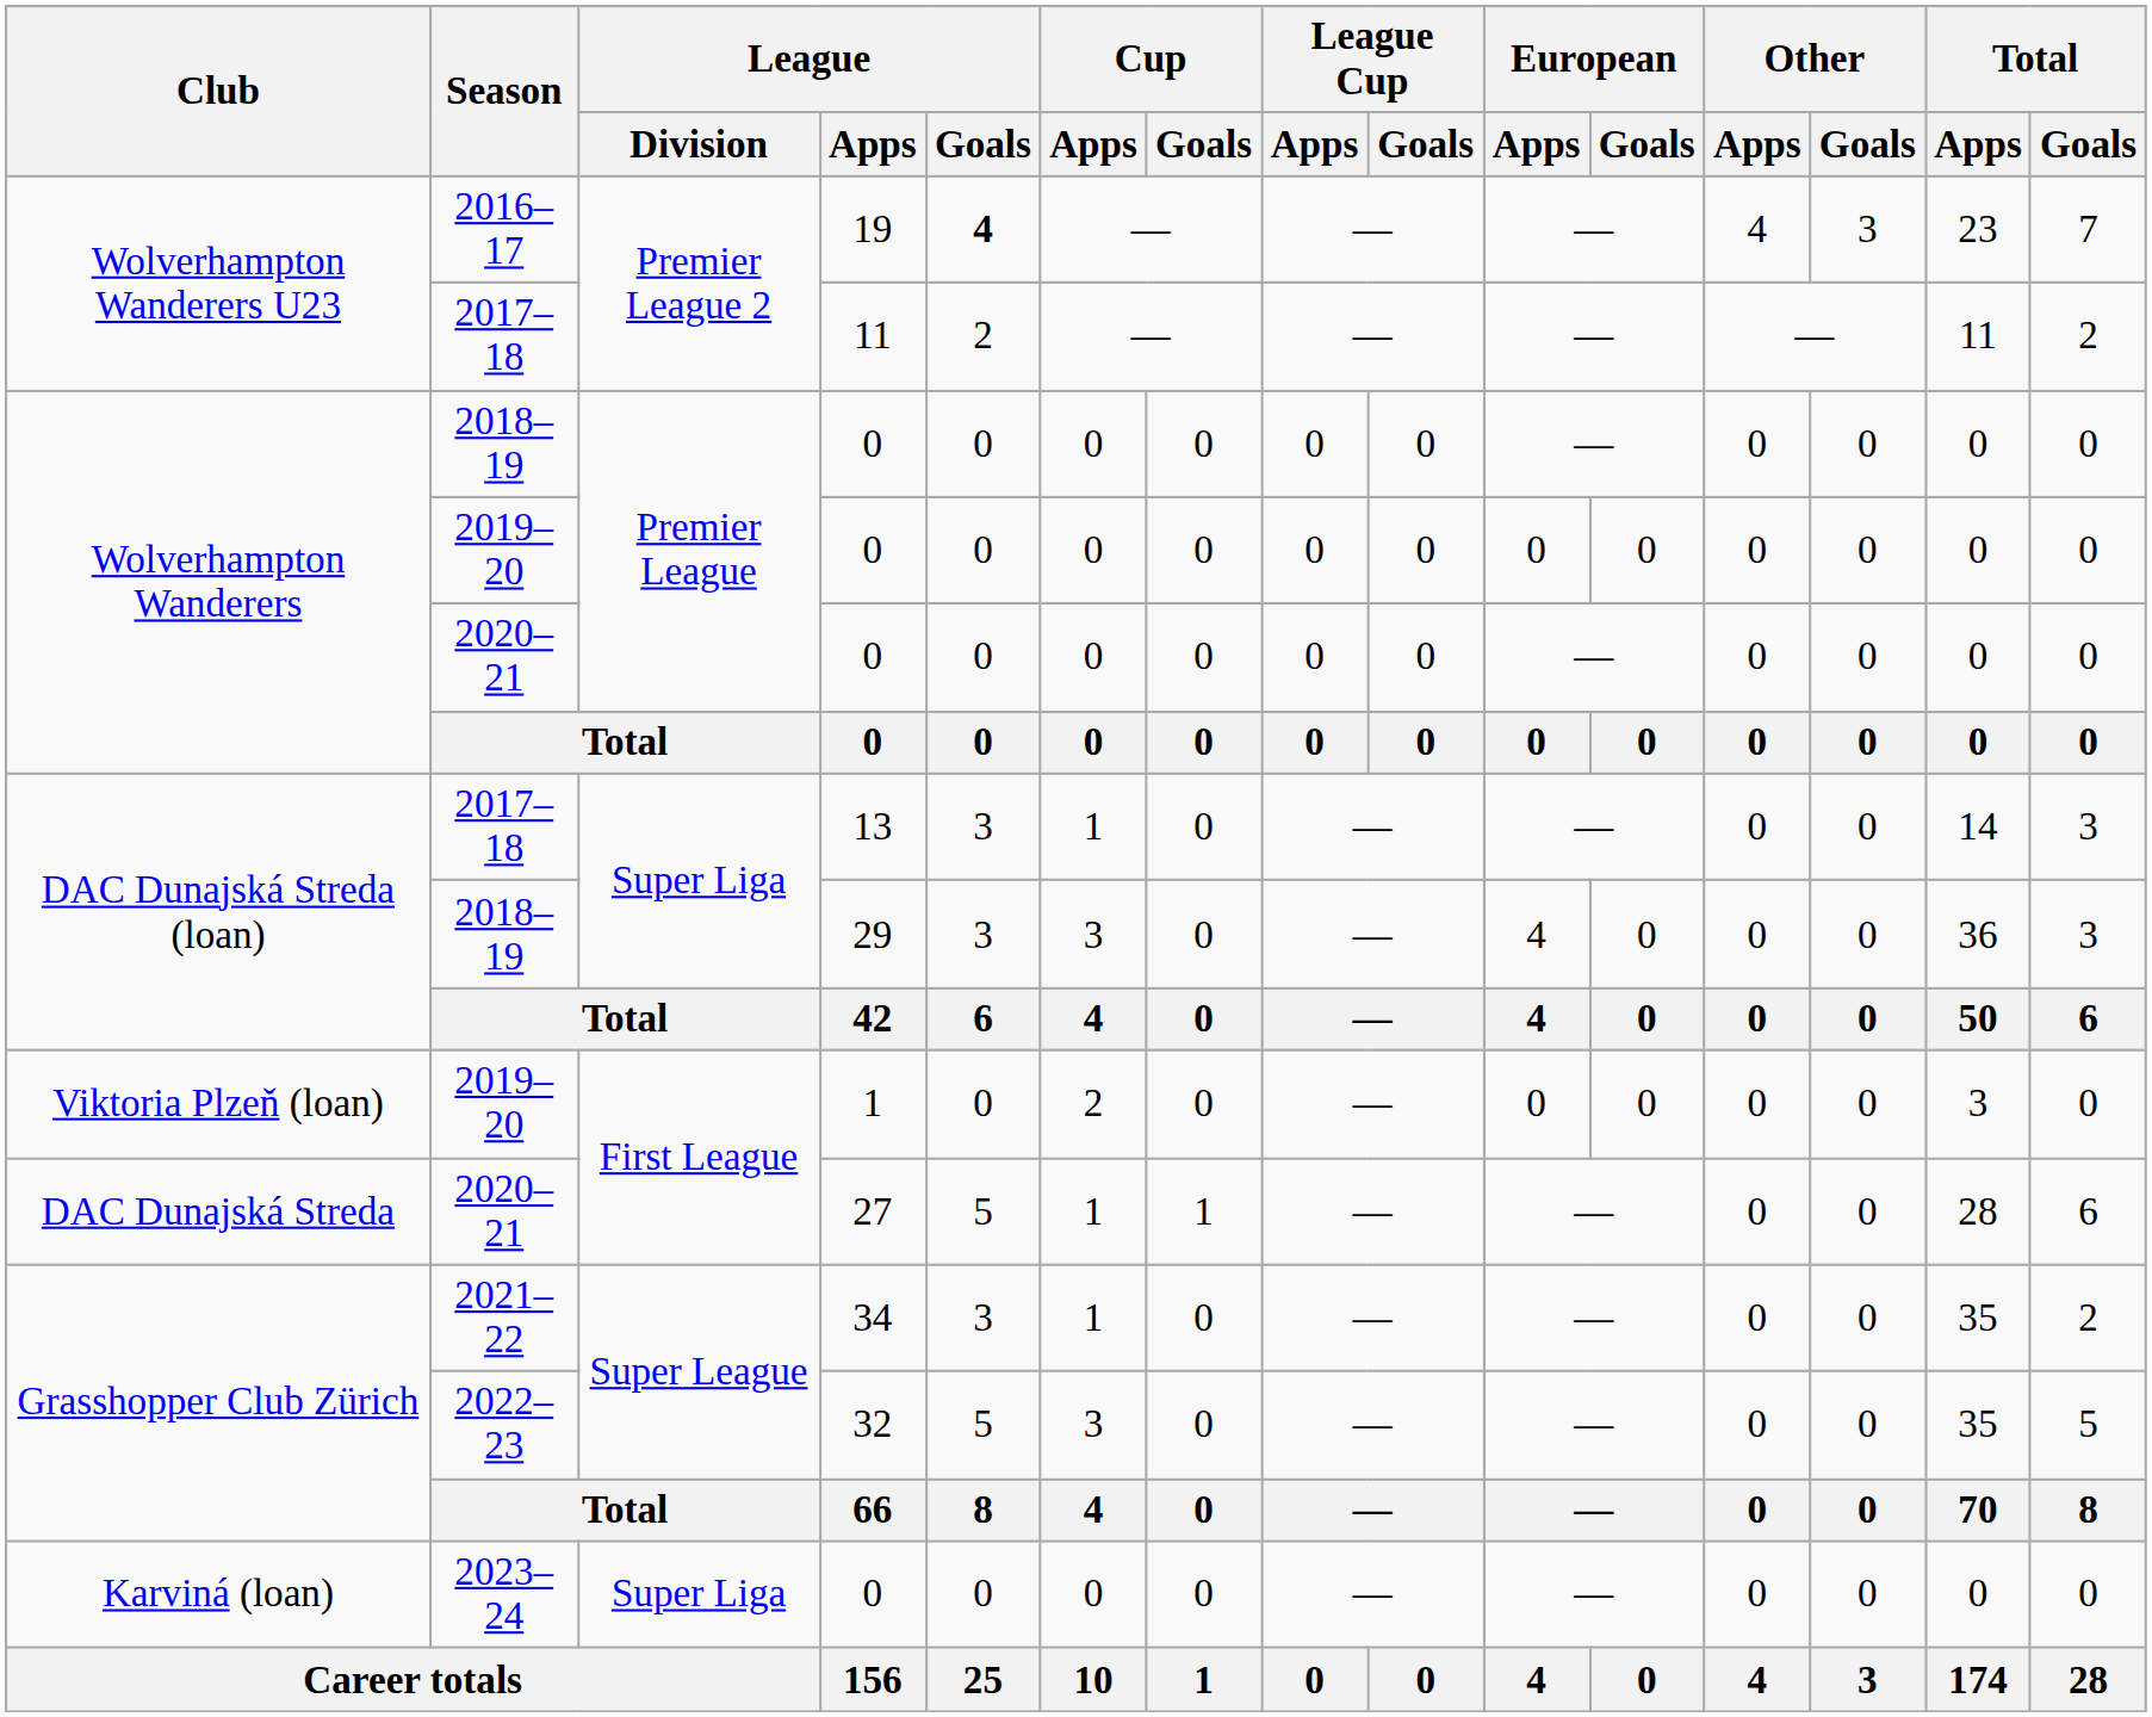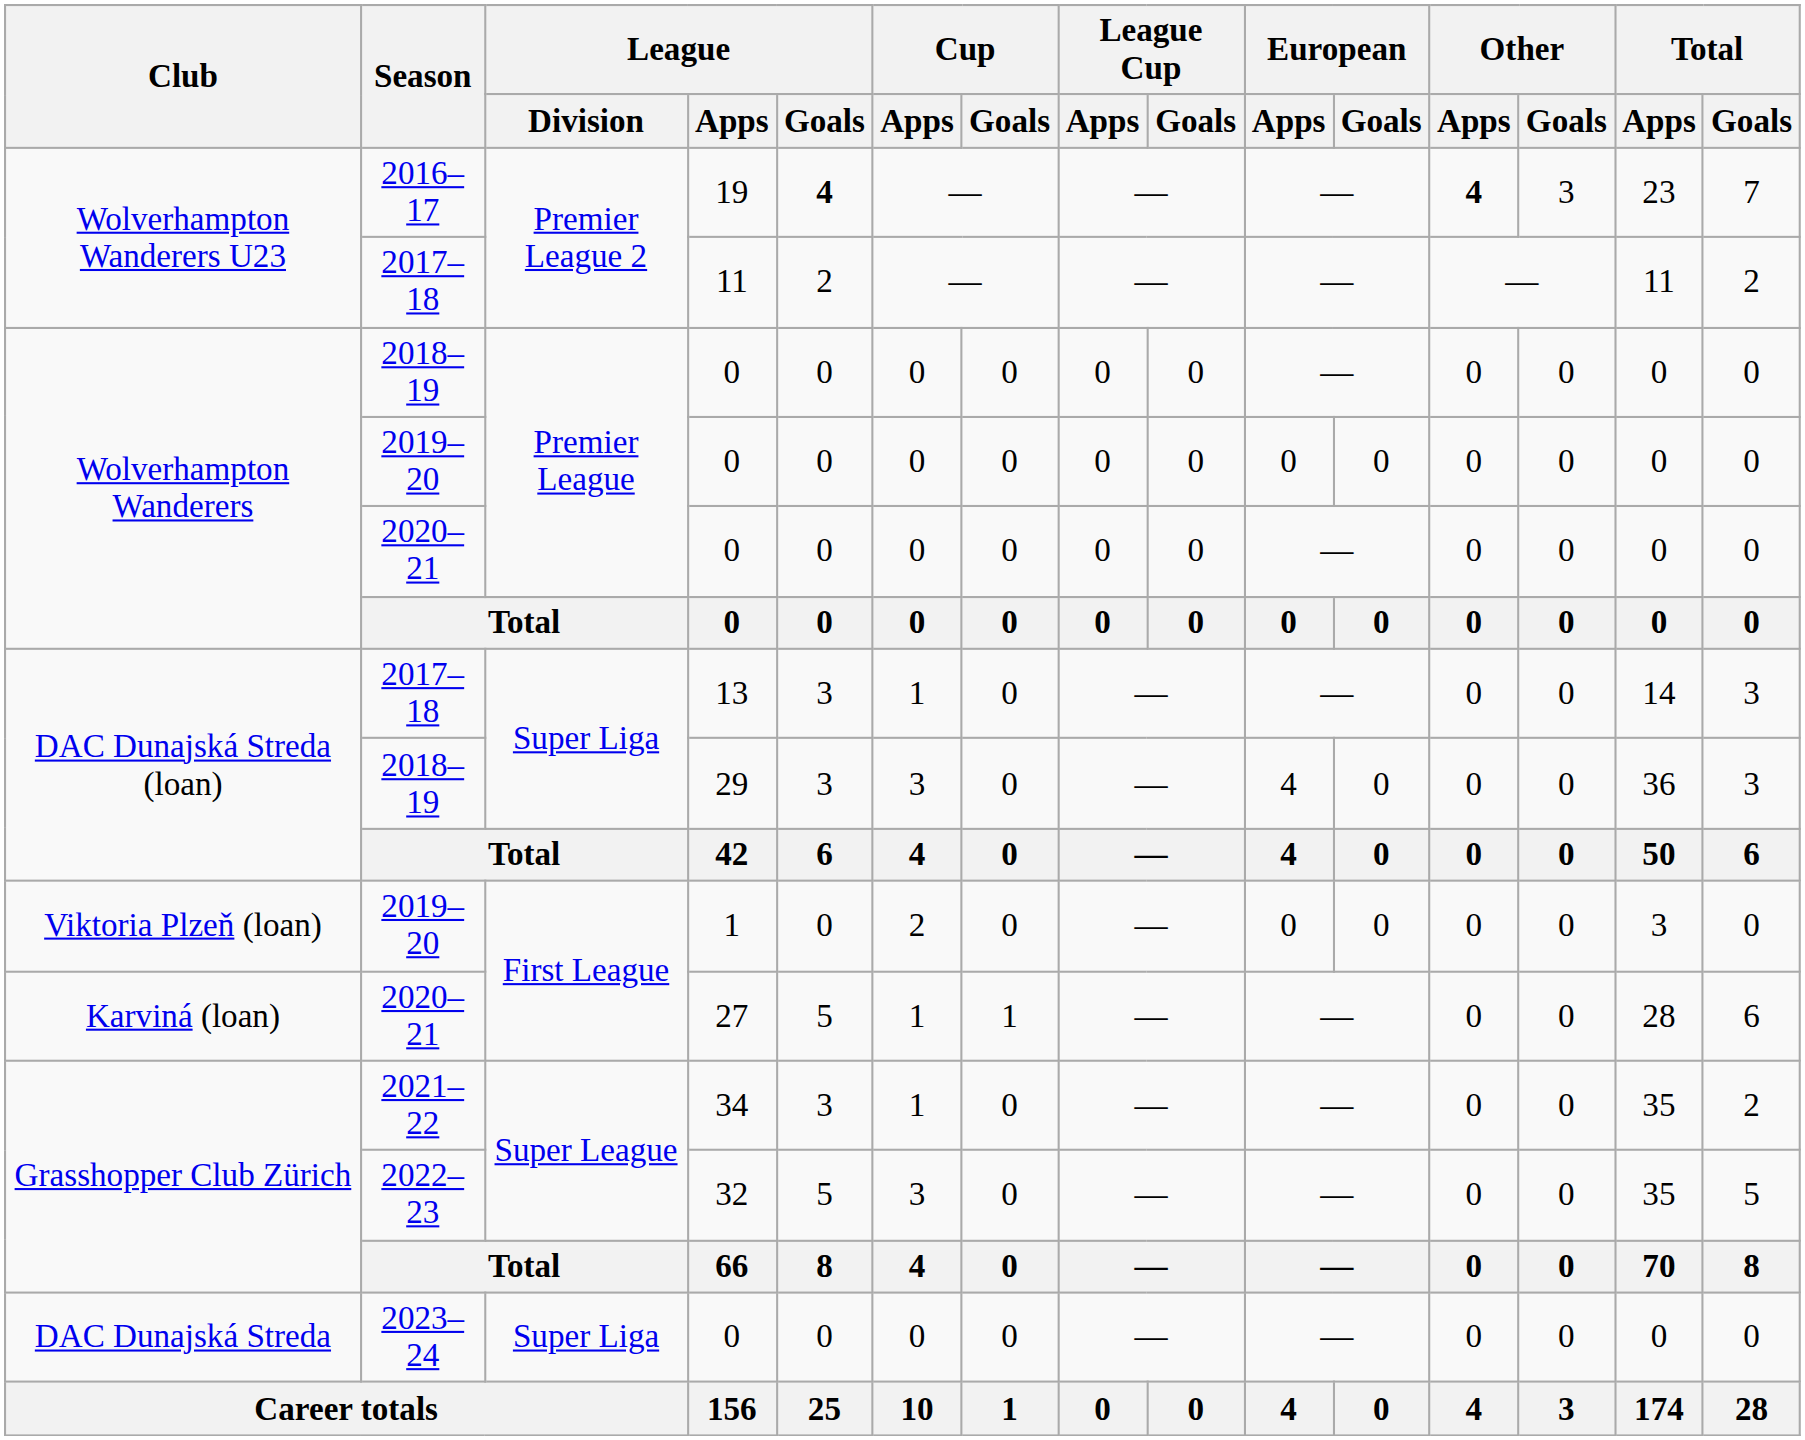19 | Other / Apps: normal -> bold
27 | Club: DAC Dunajská Streda -> Karviná (loan)
2023–24 / 0 | Club: Karviná (loan) -> DAC Dunajská Streda
